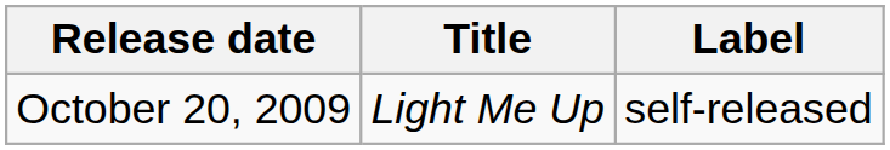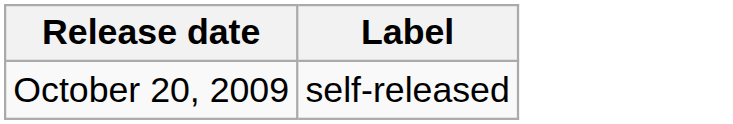- column: Title | Light Me Up
